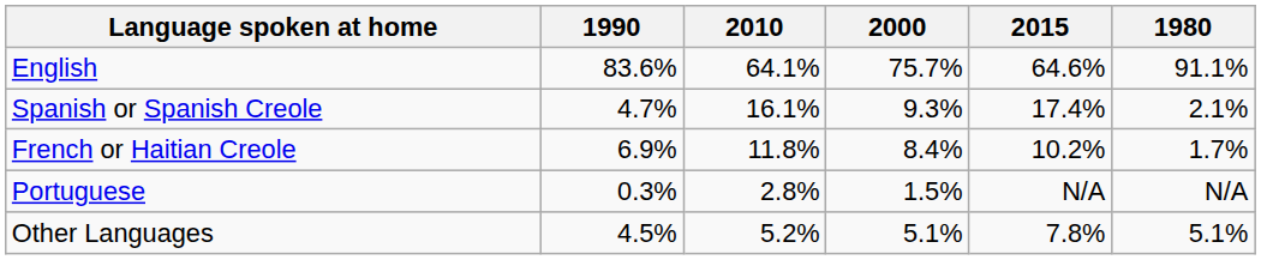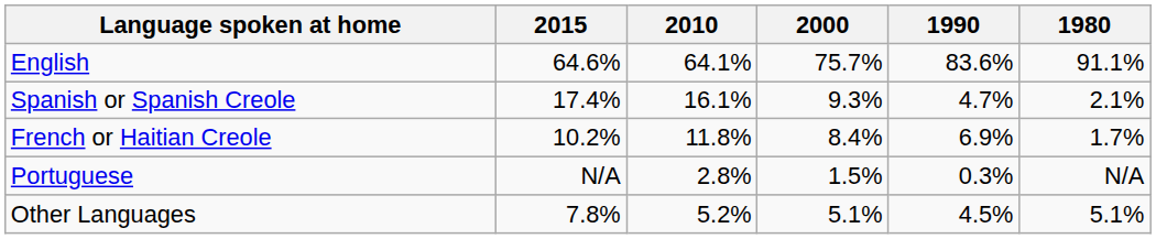columns swapped: 2015 <-> 1990
